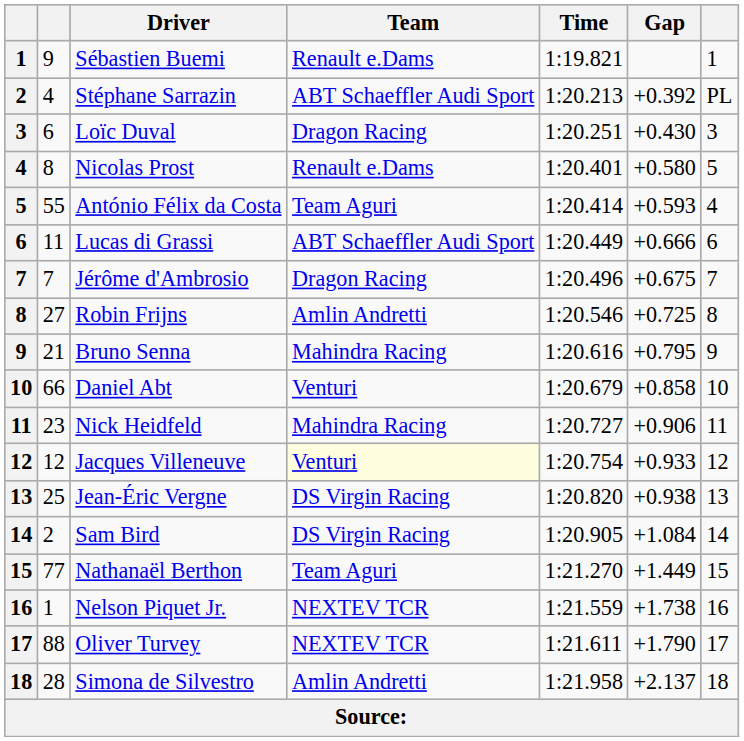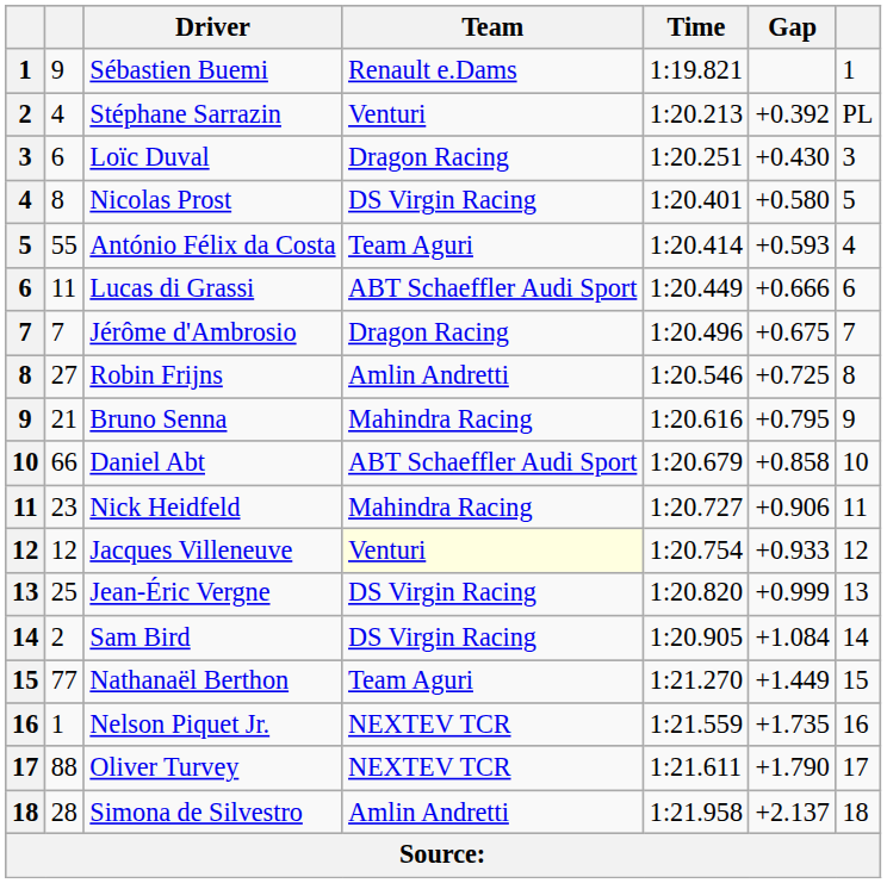Stéphane Sarrazin | Team: ABT Schaeffler Audi Sport -> Venturi
Nicolas Prost | Team: Renault e.Dams -> DS Virgin Racing
Daniel Abt | Team: Venturi -> ABT Schaeffler Audi Sport
Jean-Éric Vergne | Gap: +0.938 -> +0.999
Nelson Piquet Jr. | Gap: +1.738 -> +1.735
